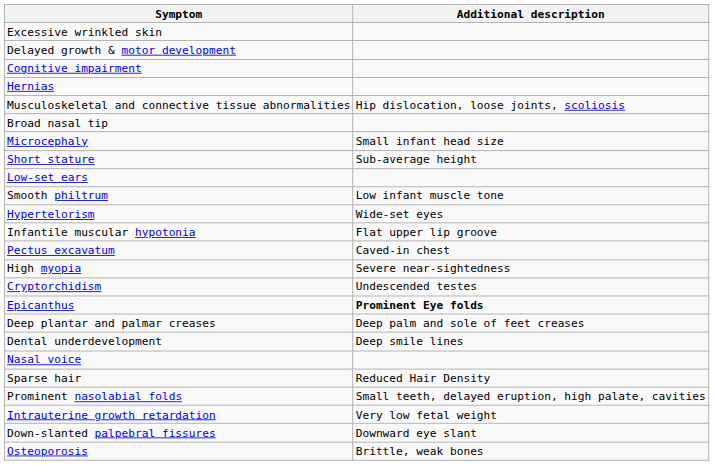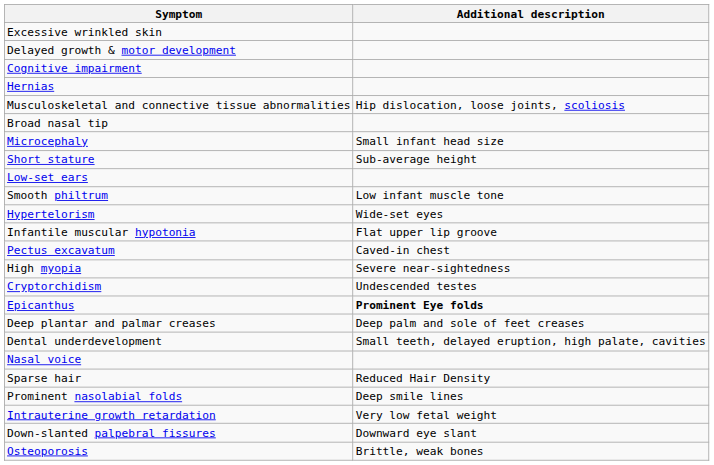Dental underdevelopment | Additional description: Deep smile lines -> Small teeth, delayed eruption, high palate, cavities
Prominent nasolabial folds | Additional description: Small teeth, delayed eruption, high palate, cavities -> Deep smile lines
